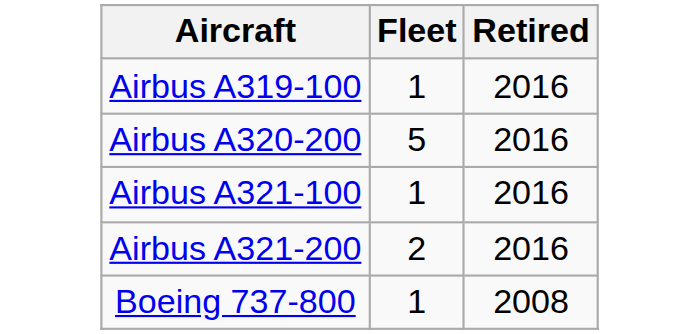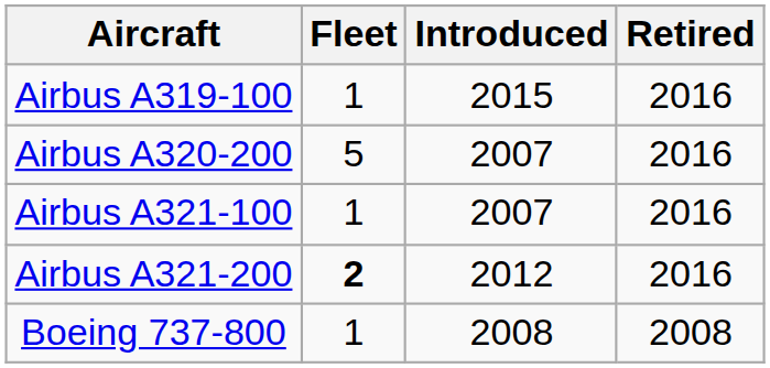+ column: Introduced | 2015 | 2007 | 2007 | 2012 | 2008
Airbus A321-200 | Fleet: normal -> bold
